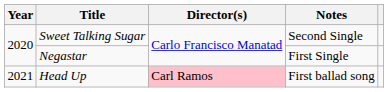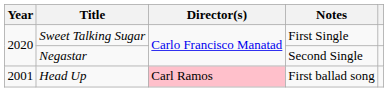Sweet Talking Sugar | Notes: Second Single -> First Single
Negastar | Notes: First Single -> Second Single
Head Up | Year: 2021 -> 2001
